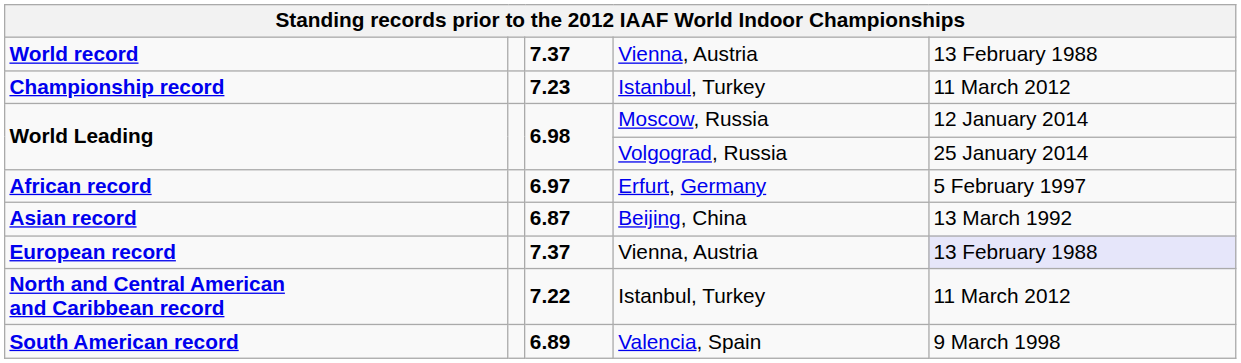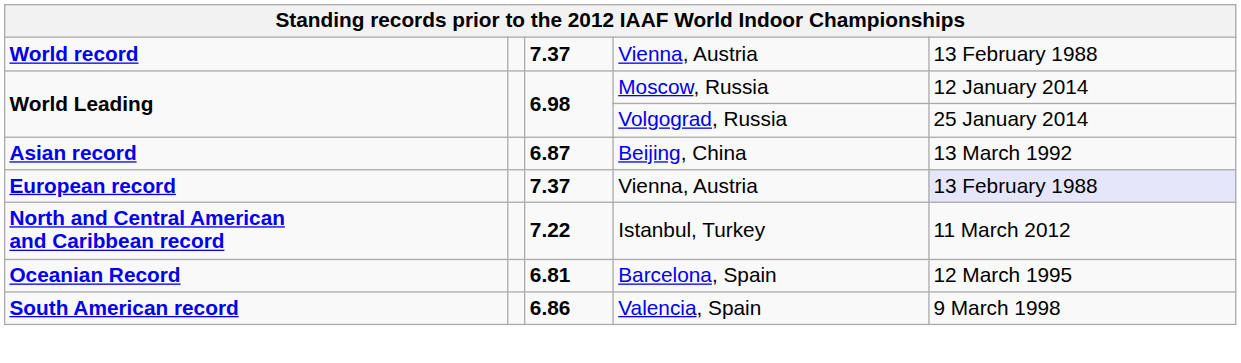- row: Championship record | 7.23 | Istanbul, Turkey | 11 March 2012
- row: African record | 6.97 | Erfurt, Germany | 5 February 1997
+ row: Oceanian Record | 6.81 | Barcelona, Spain | 12 March 1995
South American record | column 3: 6.89 -> 6.86
